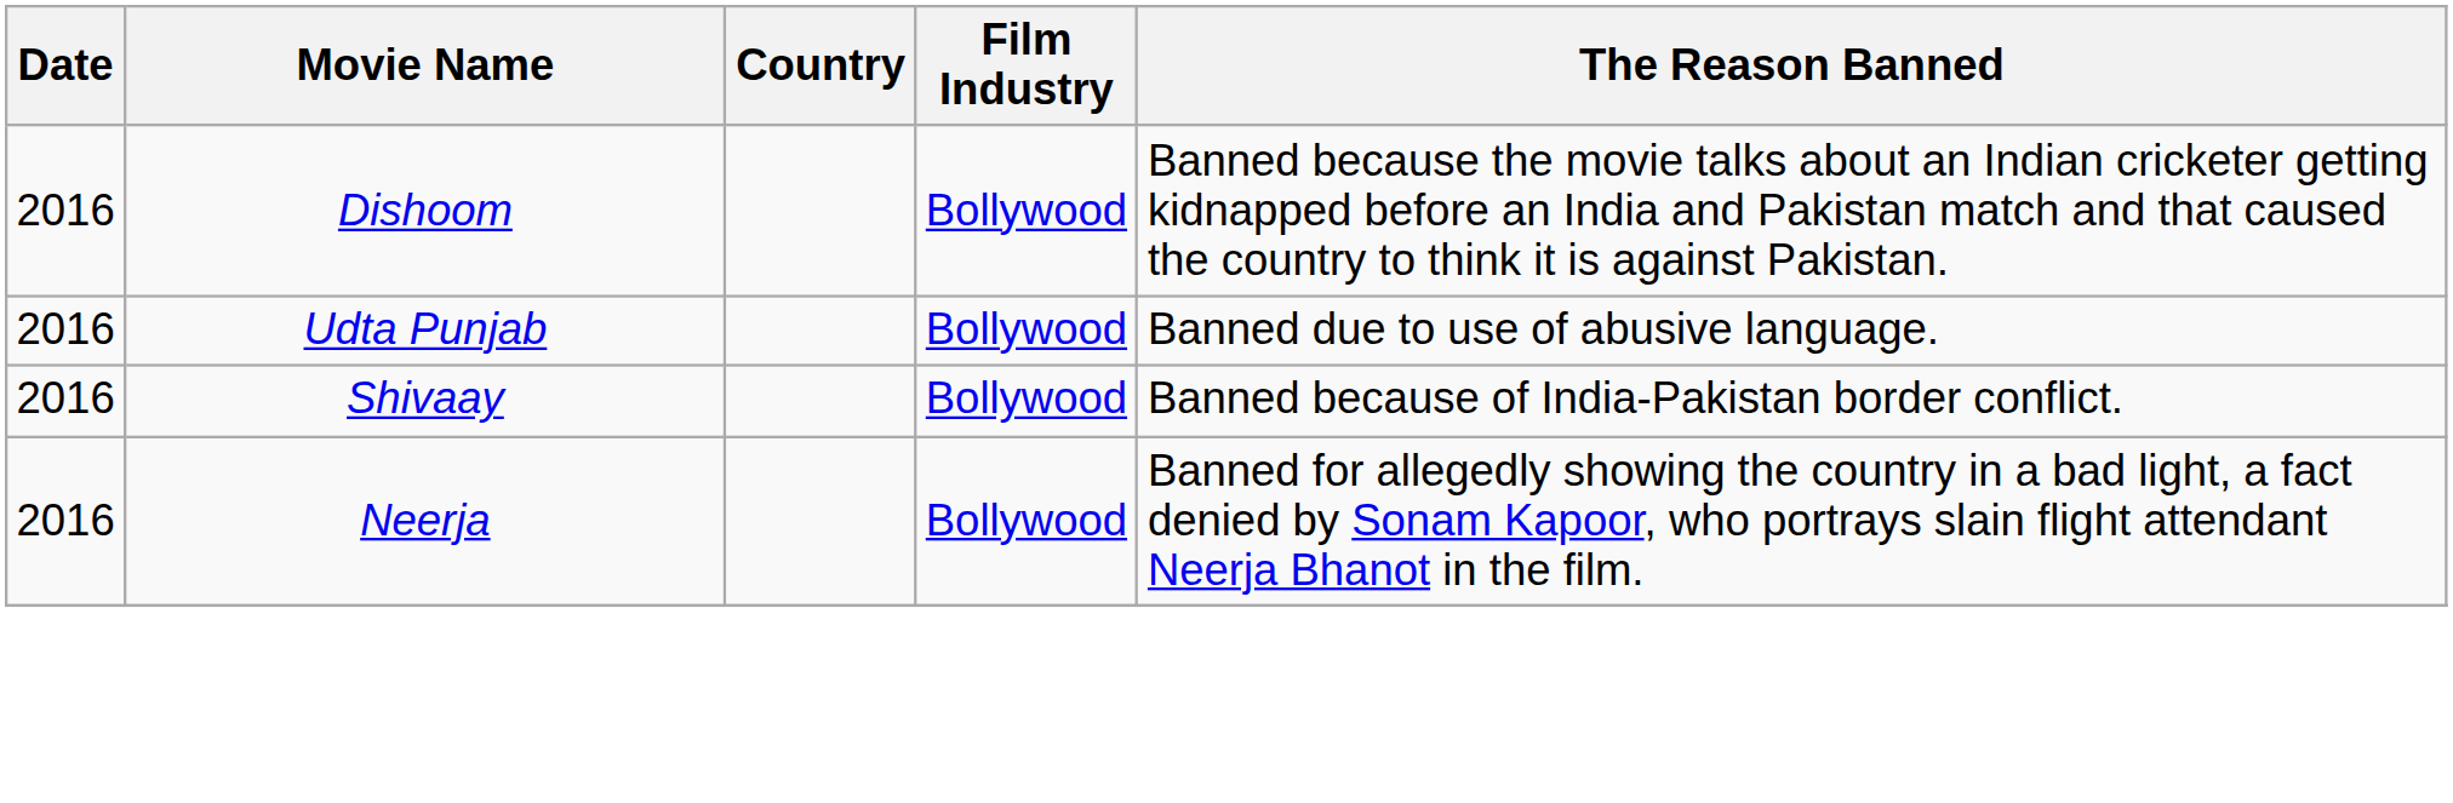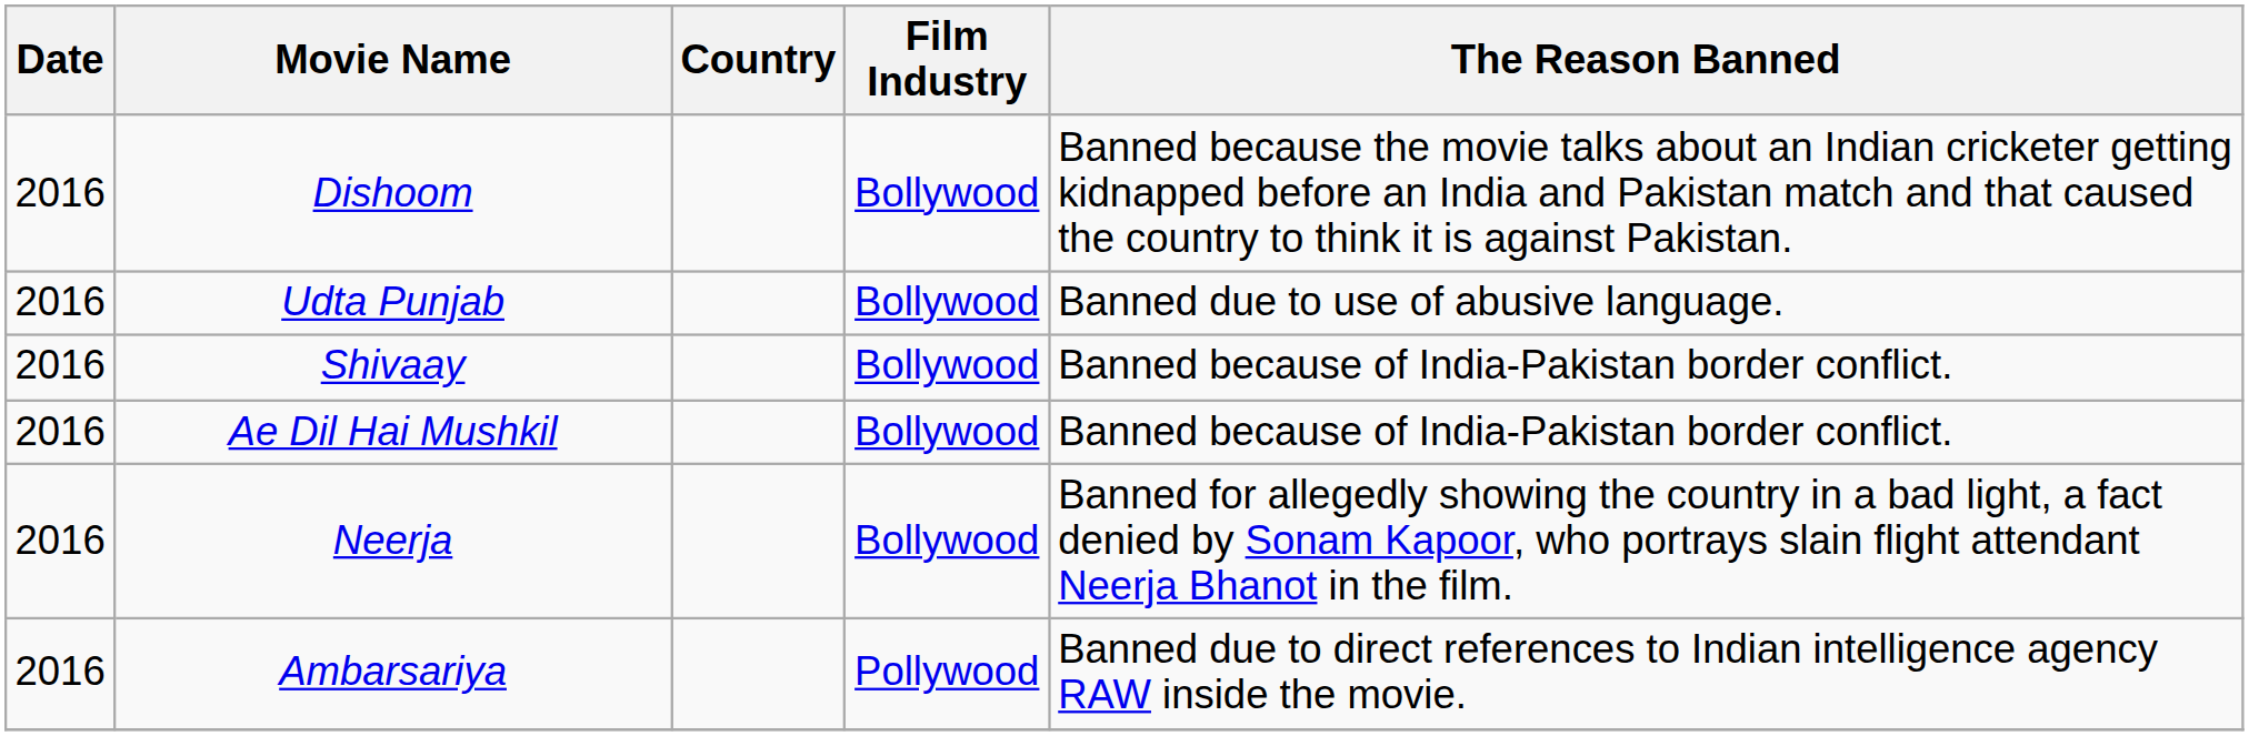+ row: 2016 | Ae Dil Hai Mushkil | Bollywood | Banned because of India-Pakistan border conflict.
+ row: 2016 | Ambarsariya | Pollywood | Banned due to direct references to Indian intelligence agency RAW inside the movie.
